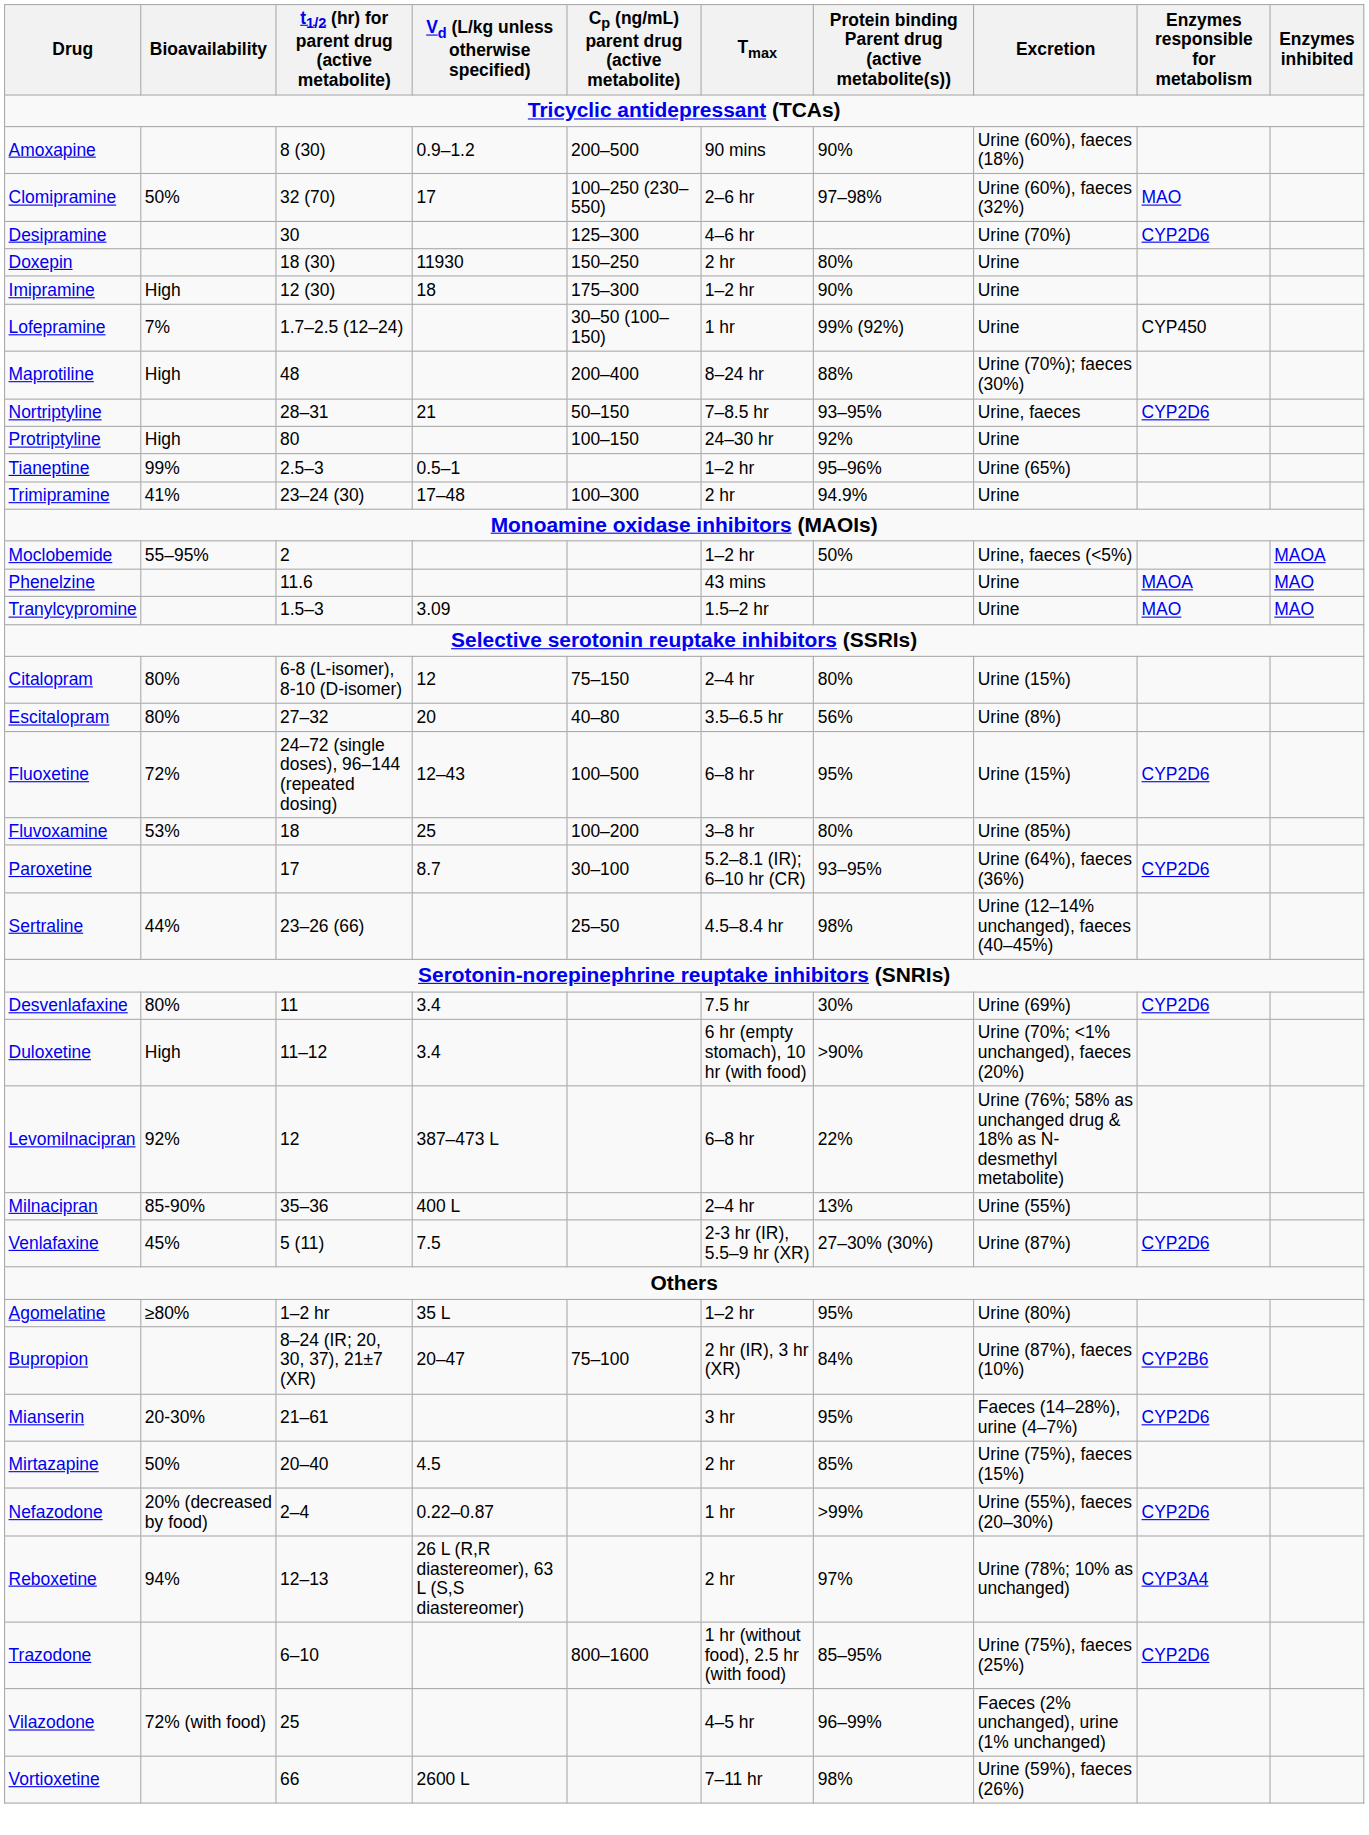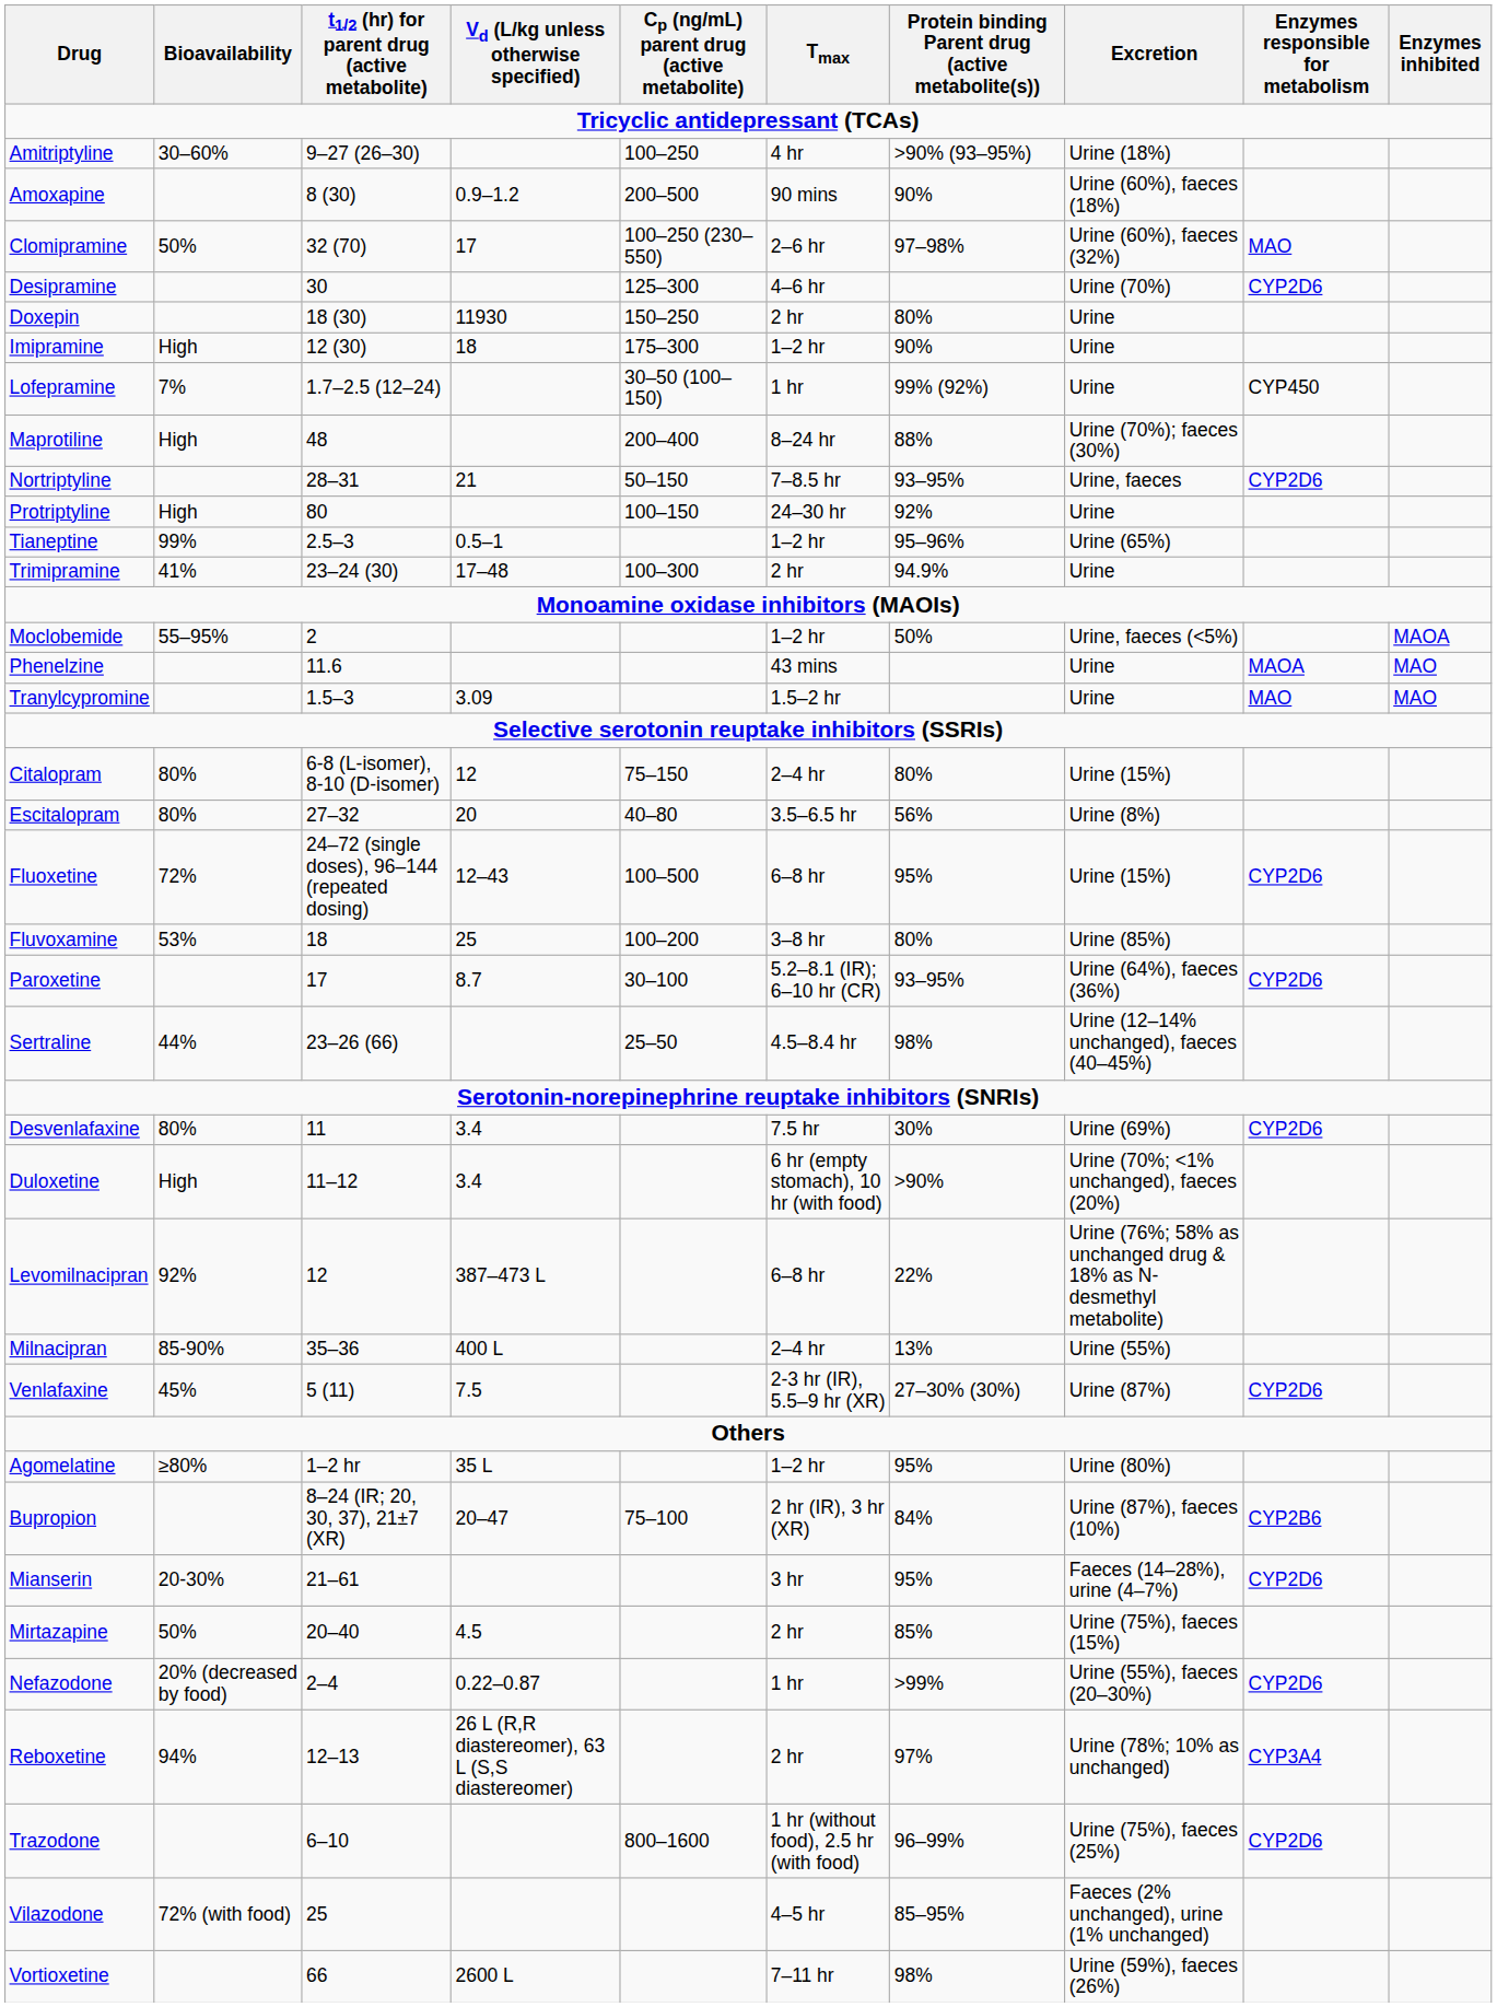+ row: Amitriptyline | 30–60% | 9–27 (26–30) | 100–250 | 4 hr | >90% (93–95%) | Urine (18%)
Trazodone | Protein binding Parent drug (active metabolite(s)): 85–95% -> 96–99%
Vilazodone | Protein binding Parent drug (active metabolite(s)): 96–99% -> 85–95%
